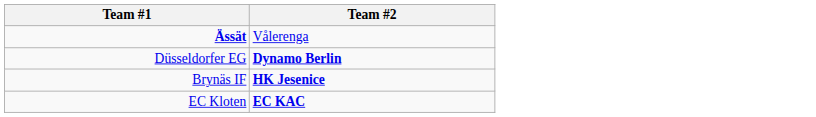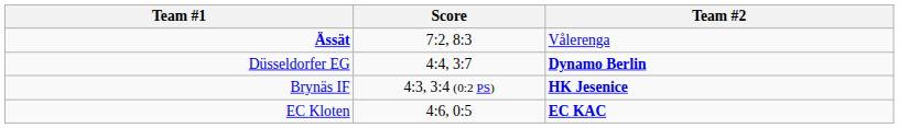+ column: Score | 7:2, 8:3 | 4:4, 3:7 | 4:3, 3:4 (0:2 PS) | 4:6, 0:5
